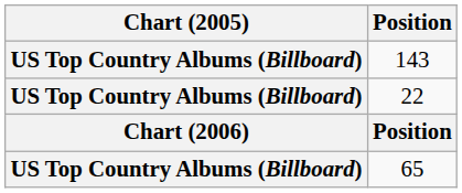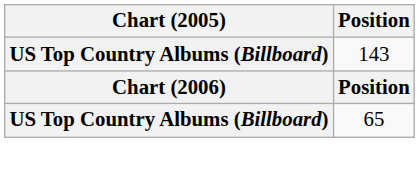- row: US Top Country Albums (Billboard) | 22
